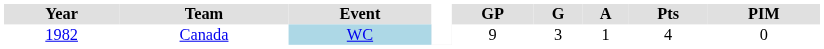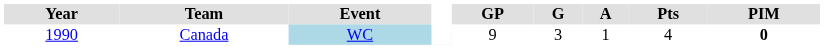Canada | Year: 1982 -> 1990
Canada | PIM: normal -> bold
